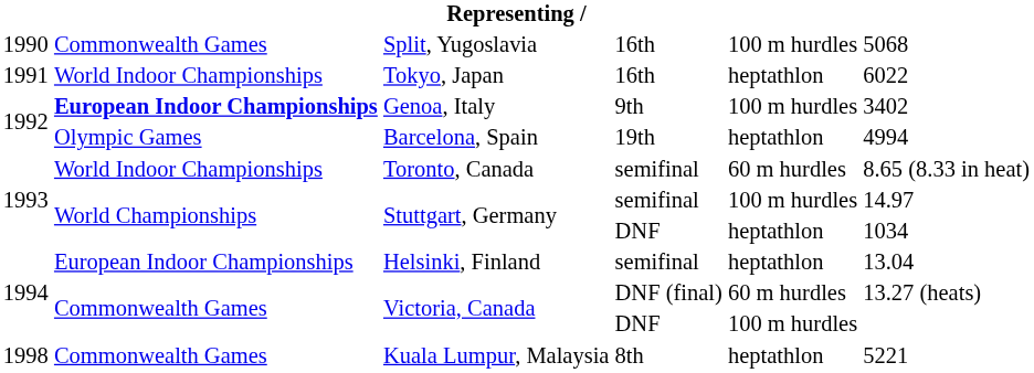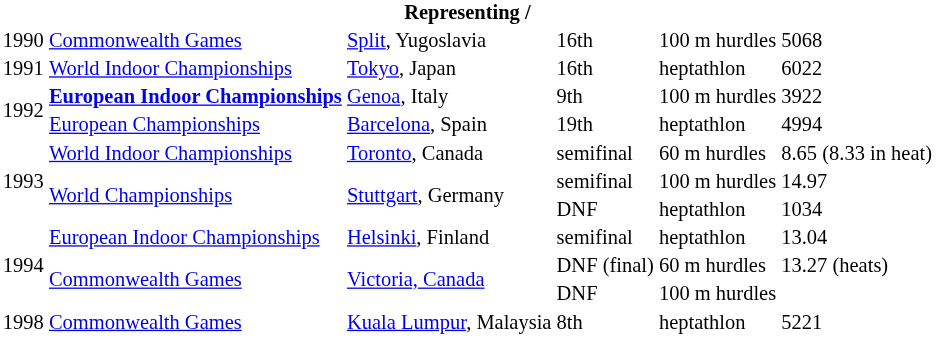Genoa, Italy | column 6: 3402 -> 3922
Barcelona, Spain | column 2: Olympic Games -> European Championships
